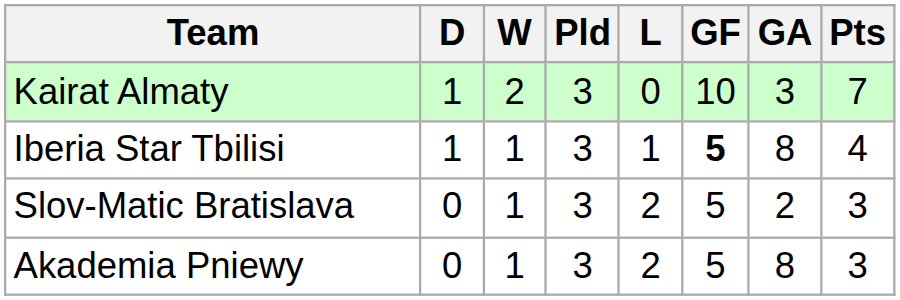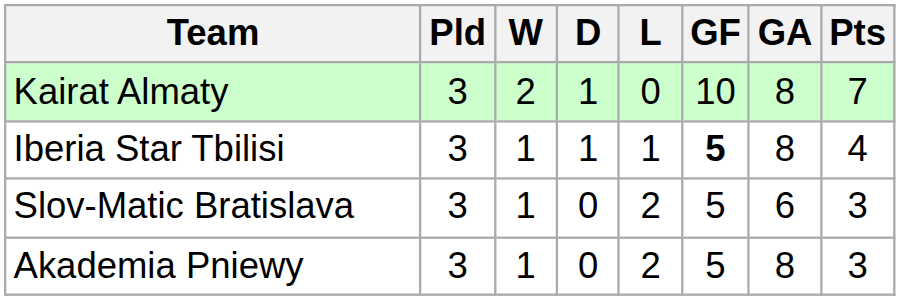columns swapped: Pld <-> D
Kairat Almaty | GA: 3 -> 8
Slov-Matic Bratislava | GA: 2 -> 6
